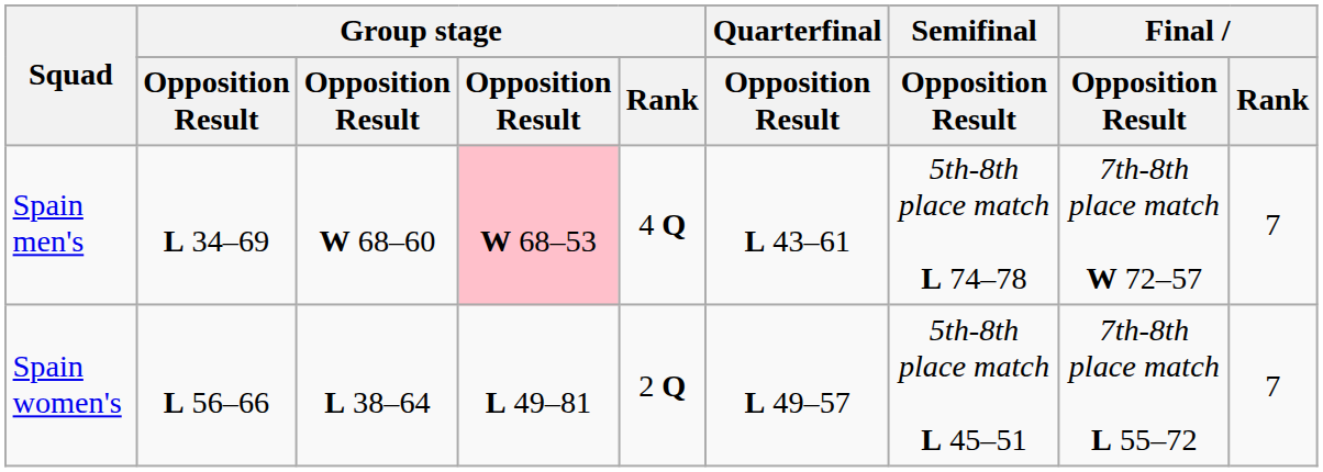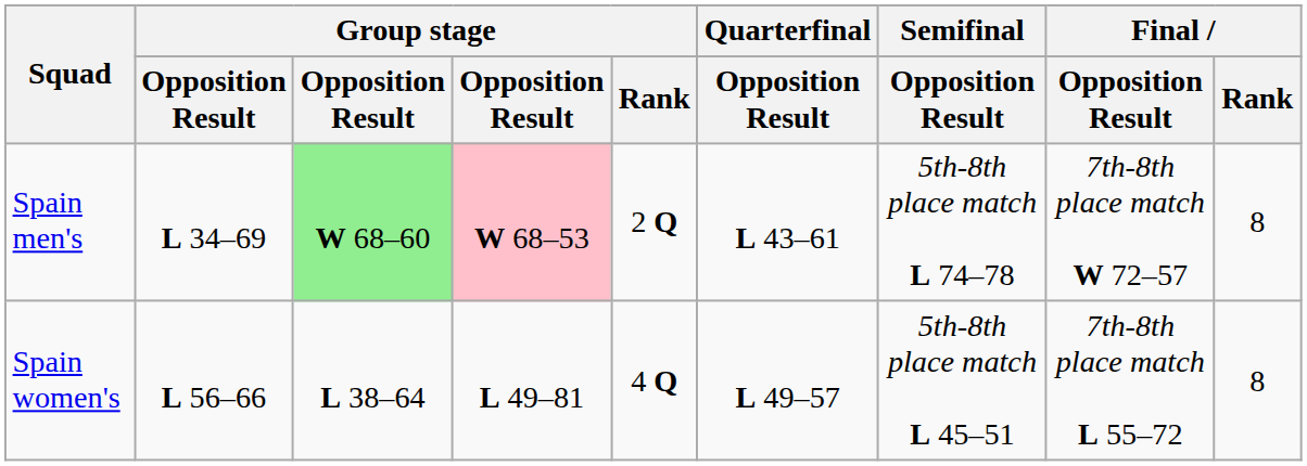Spain men's | column 3: no background -> lightgreen background
Spain men's | Group stage / Rank: 4 Q -> 2 Q
Spain men's | Final / Rank: 7 -> 8
Spain women's | Group stage / Rank: 2 Q -> 4 Q
Spain women's | Final / Rank: 7 -> 8
